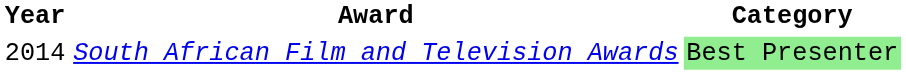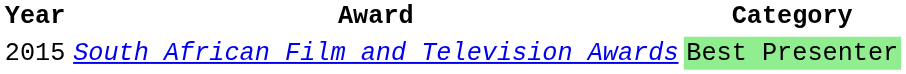South African Film and Television Awards | Year: 2014 -> 2015
